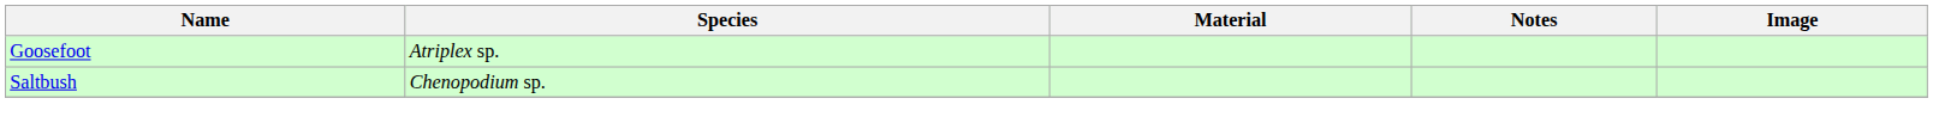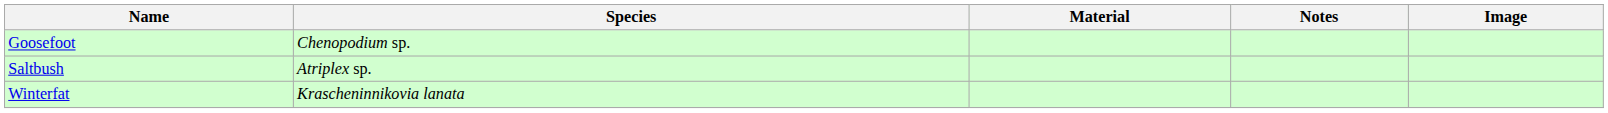Goosefoot | Species: Atriplex sp. -> Chenopodium sp.
Saltbush | Species: Chenopodium sp. -> Atriplex sp.
+ row: Winterfat | Krascheninnikovia lanata
